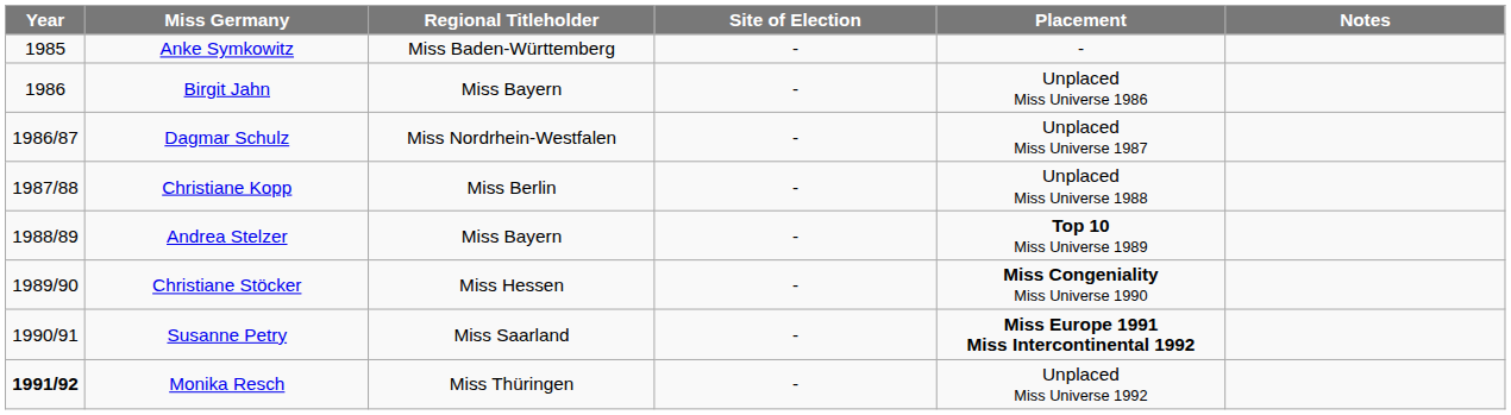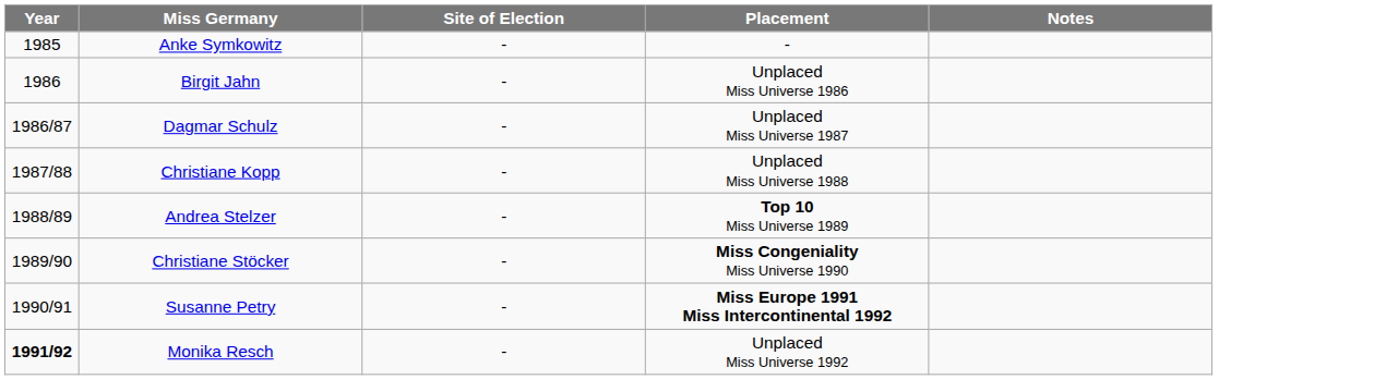- column: Regional Titleholder | Miss Baden-Württemberg | Miss Bayern | Miss Nordrhein-Westfalen | Miss Berlin | Miss Bayern | Miss Hessen | Miss Saarland | Miss Thüringen
